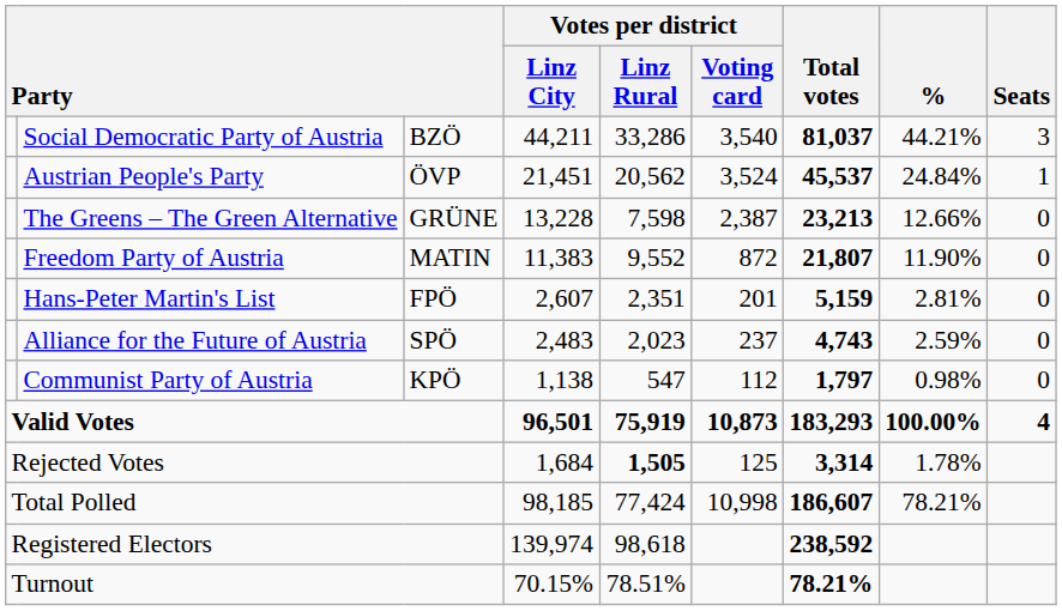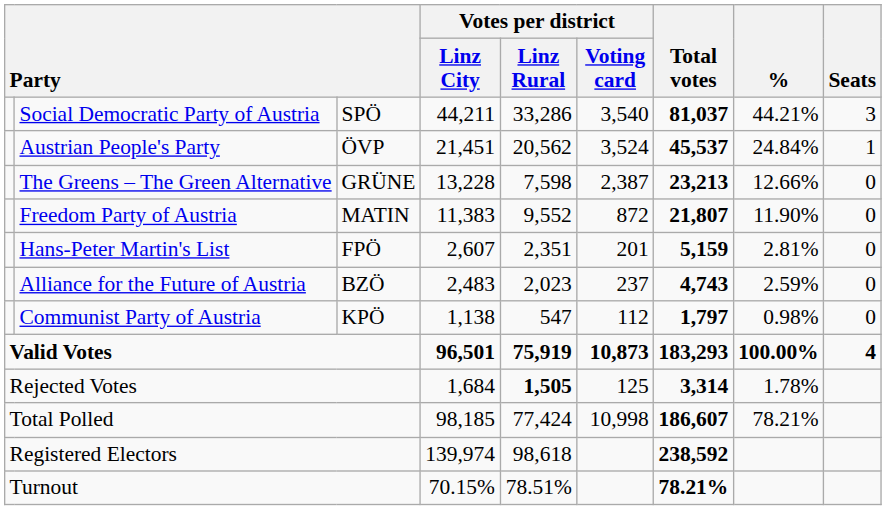Social Democratic Party of Austria | column 3: BZÖ -> SPÖ
Alliance for the Future of Austria | column 3: SPÖ -> BZÖ
